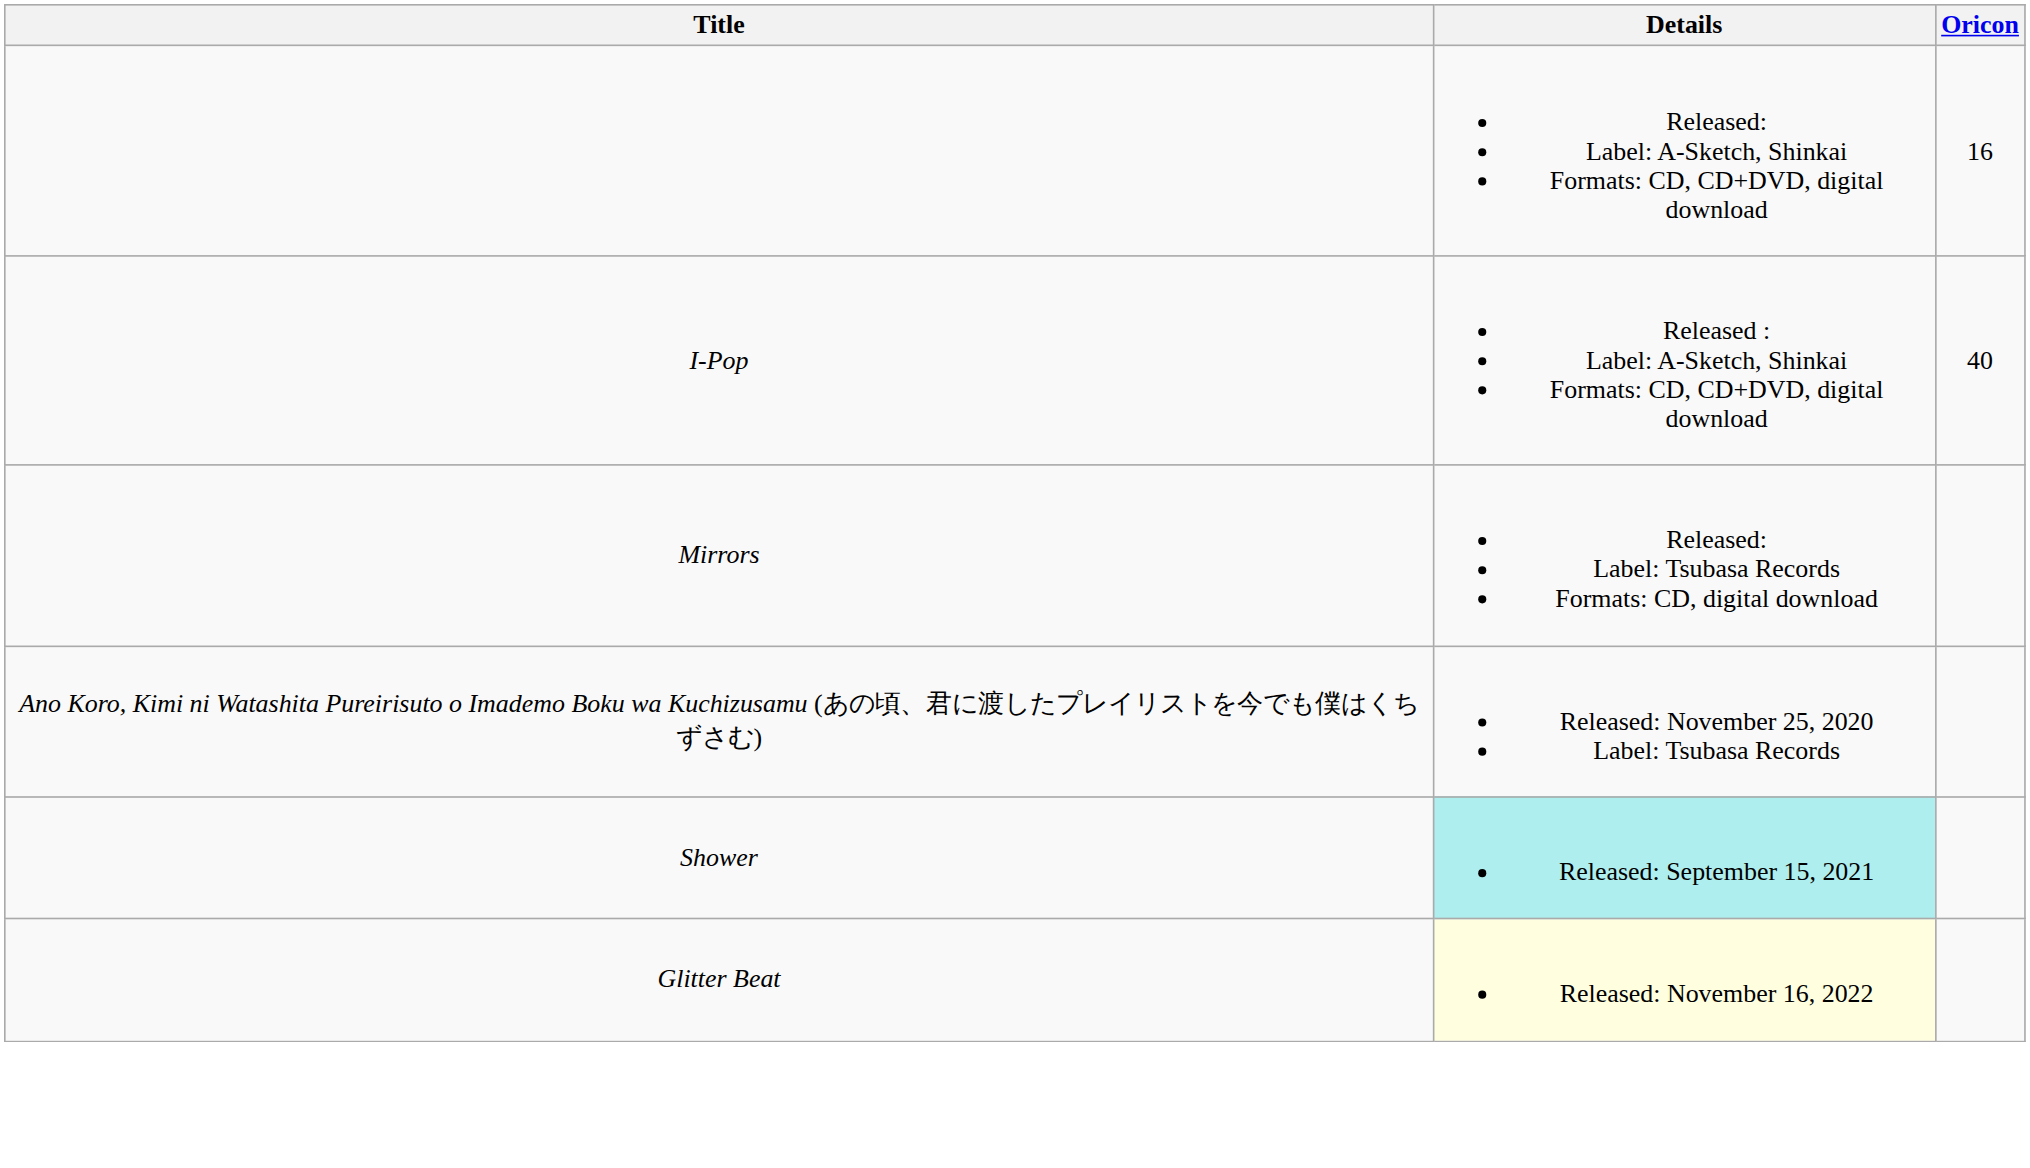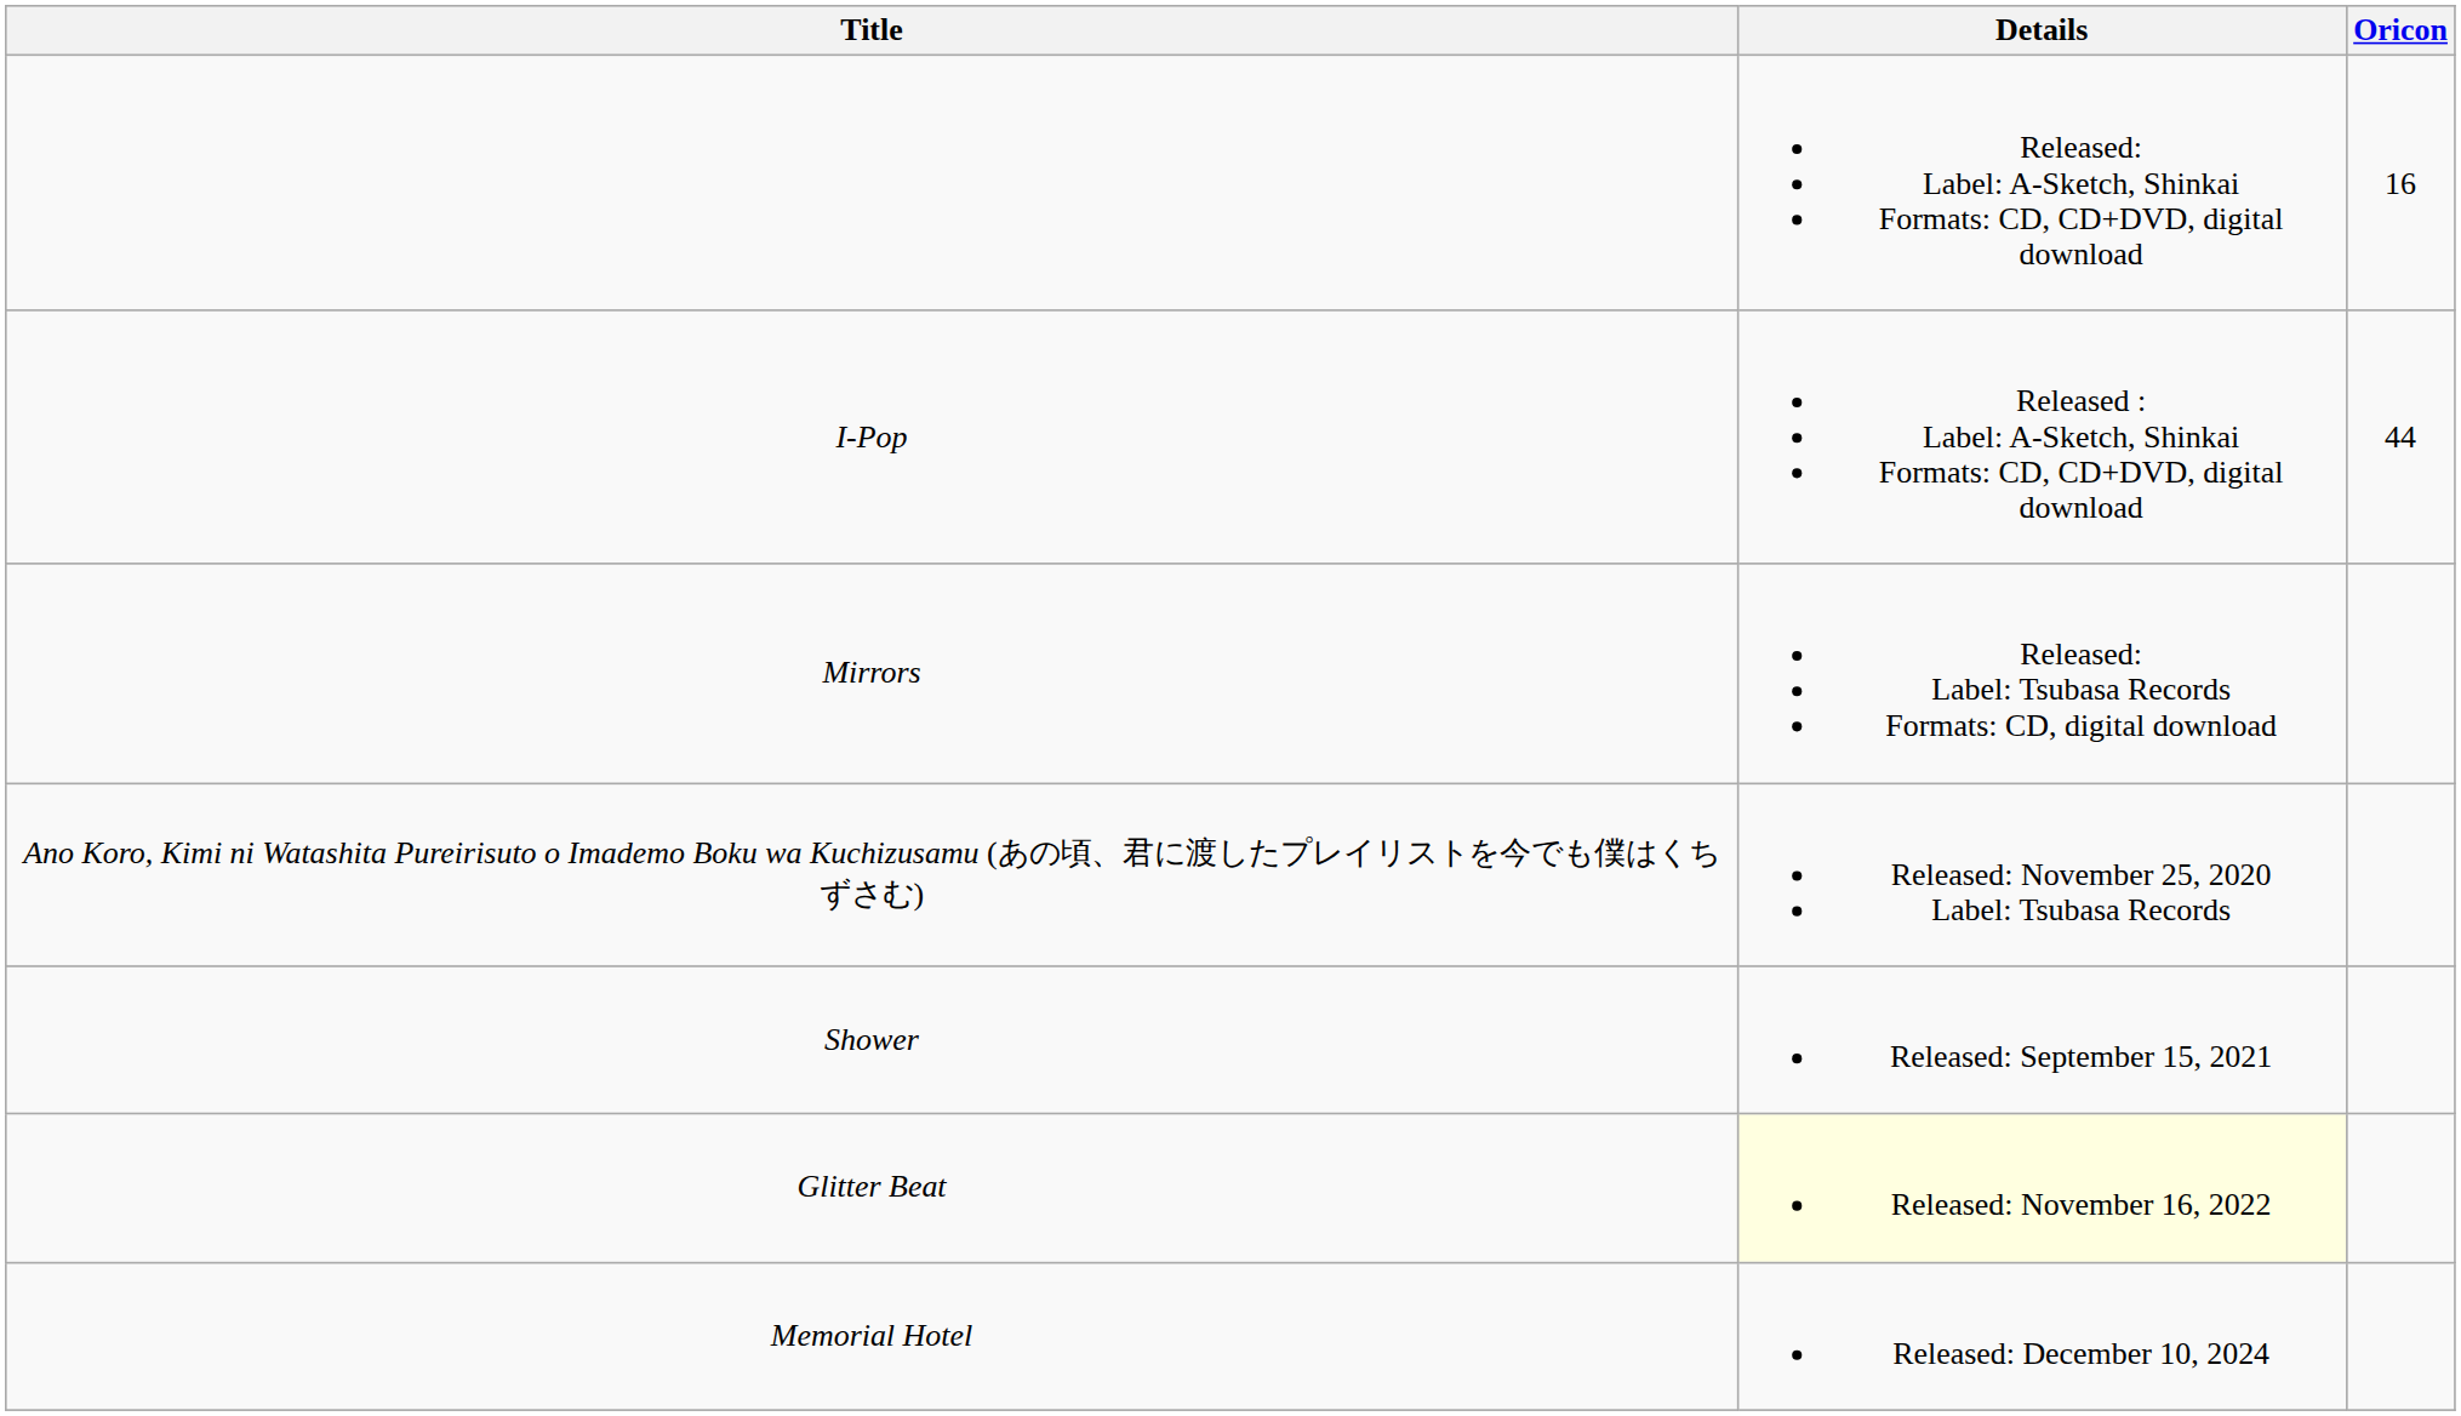I-Pop | Oricon: 40 -> 44
Shower | Details: paleturquoise background -> no background
+ row: Memorial Hotel | Released: December 10, 2024
